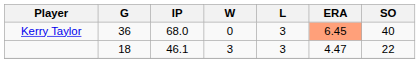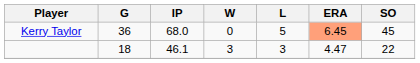Kerry Taylor | L: 3 -> 5
Kerry Taylor | SO: 40 -> 45
